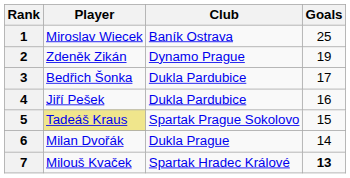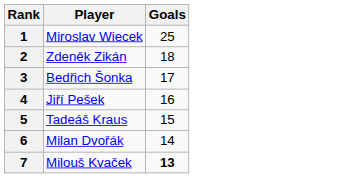- column: Club | Baník Ostrava | Dynamo Prague | Dukla Pardubice | Dukla Pardubice | Spartak Prague Sokolovo | Dukla Prague | Spartak Hradec Králové
2 | Goals: 19 -> 18
5 | Player: khaki background -> no background
